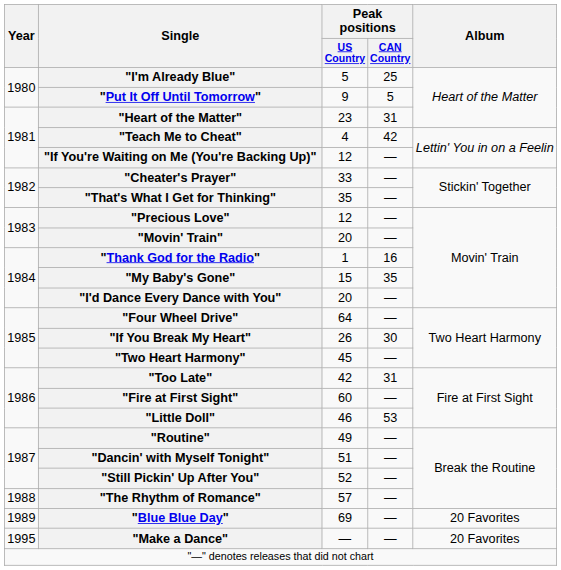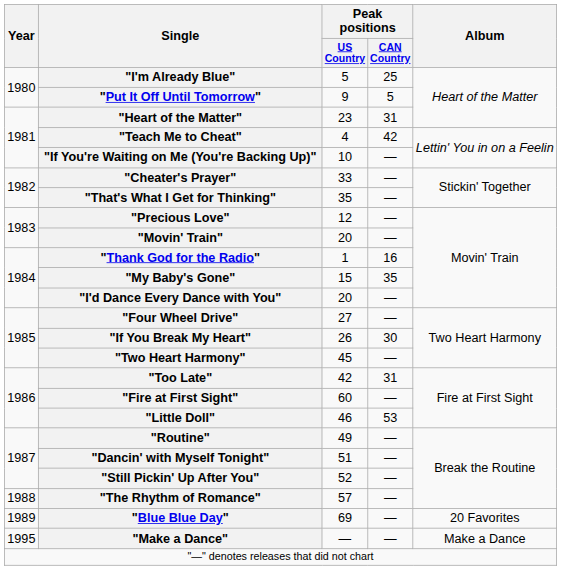"If You're Waiting on Me (You're Backing Up)" | Peak positions / US Country: 12 -> 10
"Four Wheel Drive" | Peak positions / US Country: 64 -> 27
"Make a Dance" | Album: 20 Favorites -> Make a Dance
